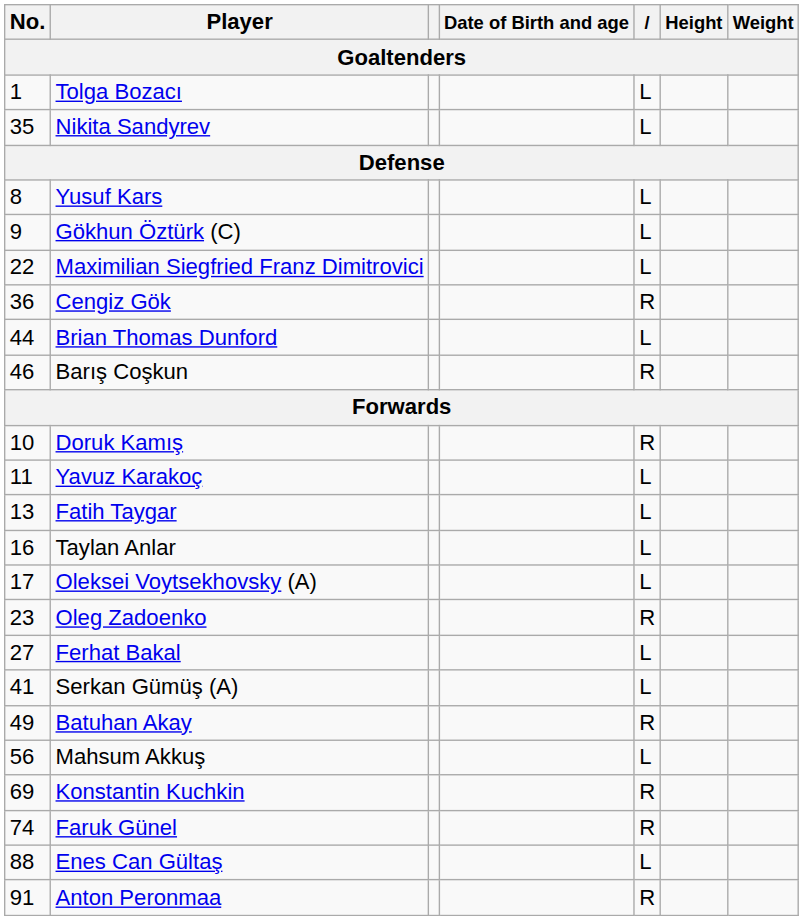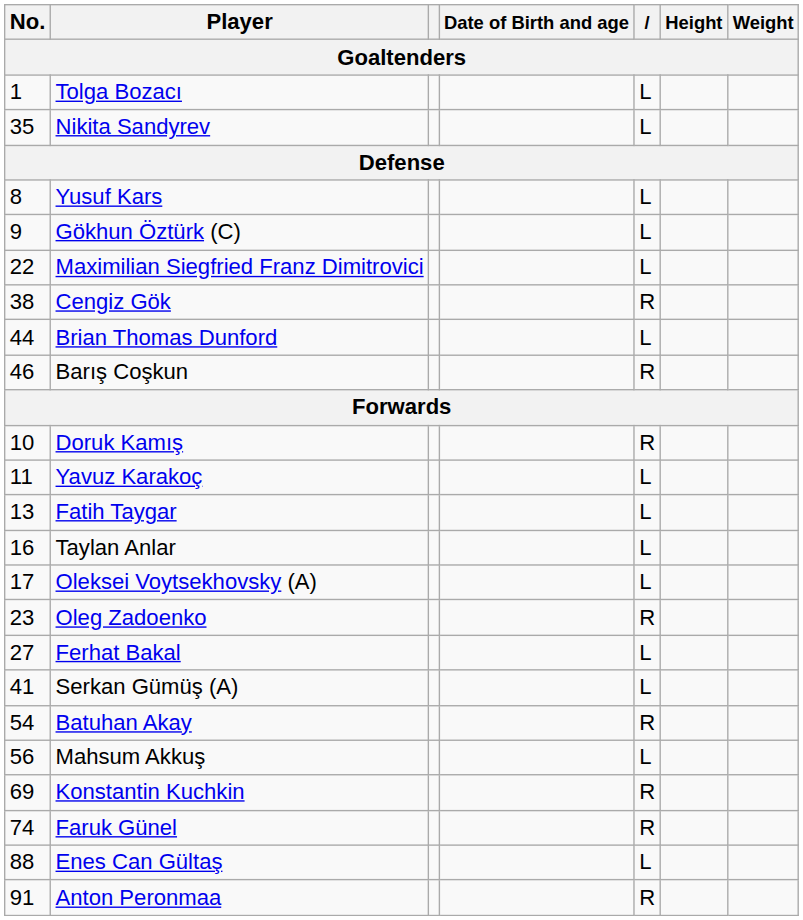Cengiz Gök | No.: 36 -> 38
Batuhan Akay | No.: 49 -> 54
